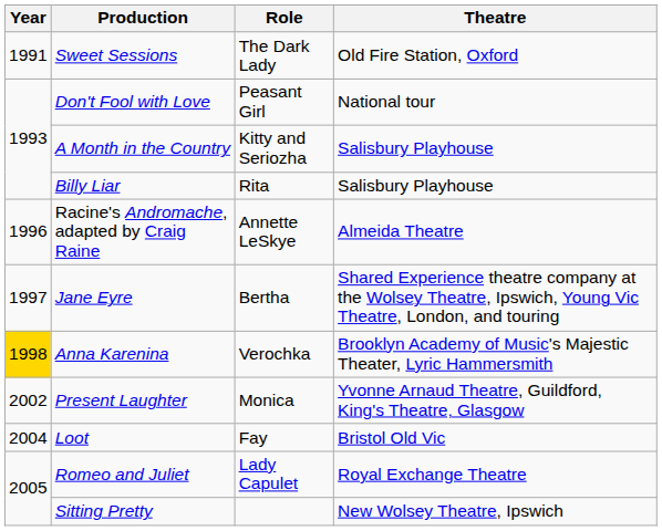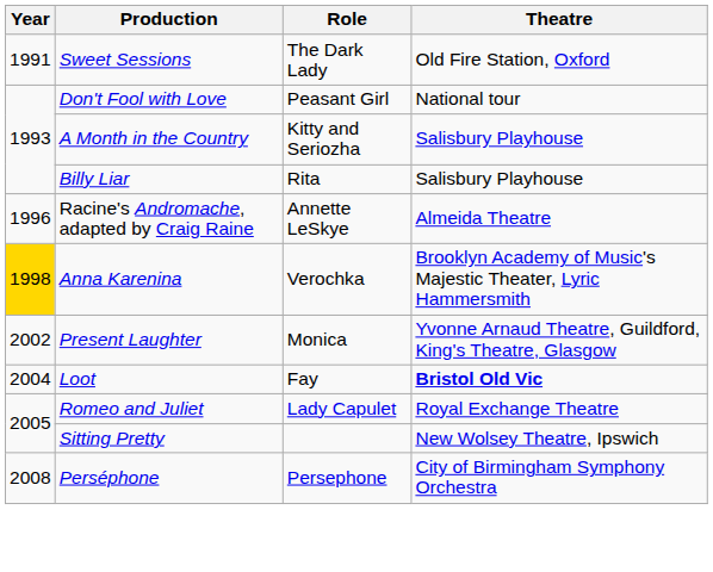- row: 1997 | Jane Eyre | Bertha | Shared Experience theatre company at the Wolsey Theatre, Ipswich, Young Vic Theatre, London, and touring
Loot | Theatre: normal -> bold
+ row: 2008 | Perséphone | Persephone | City of Birmingham Symphony Orchestra
